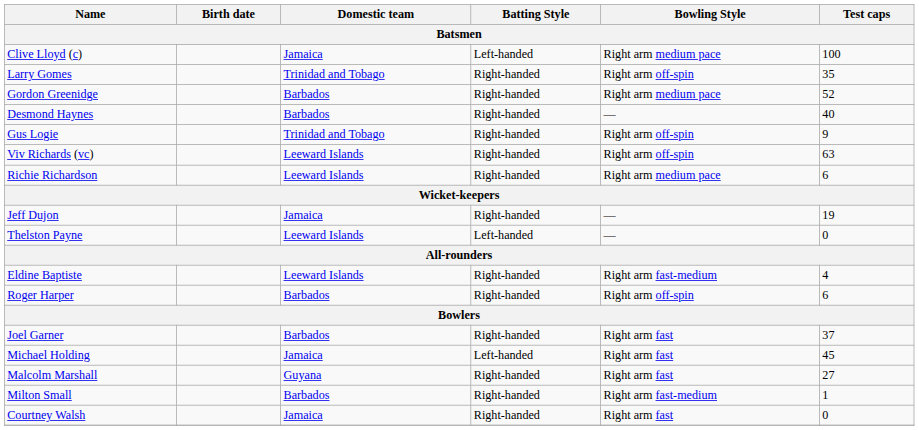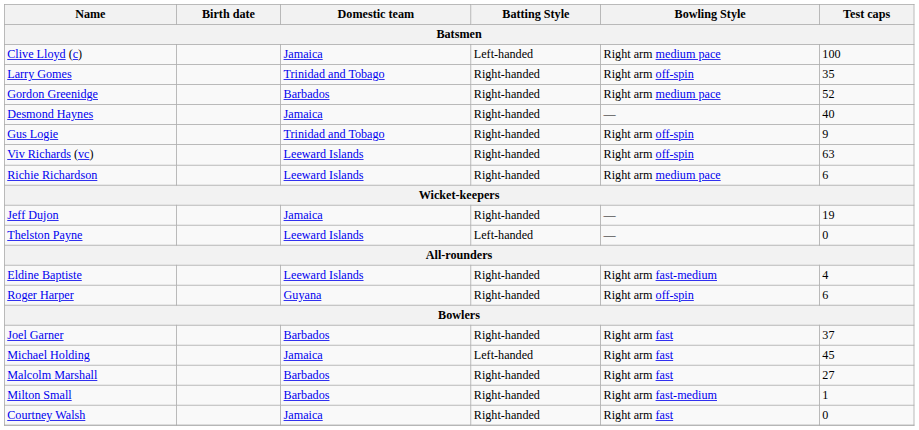Desmond Haynes | Domestic team: Barbados -> Jamaica
Roger Harper | Domestic team: Barbados -> Guyana
Malcolm Marshall | Domestic team: Guyana -> Barbados
